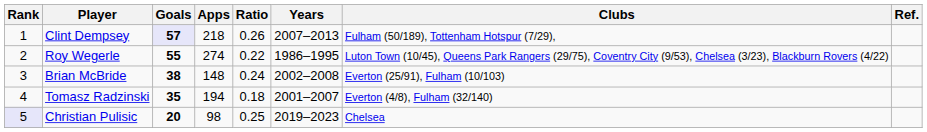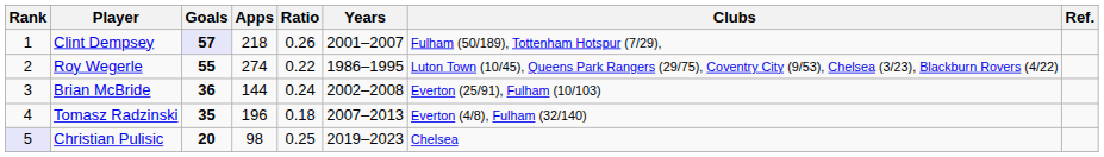Clint Dempsey | Years: 2007–2013 -> 2001–2007
Brian McBride | Goals: 38 -> 36
Brian McBride | Apps: 148 -> 144
Tomasz Radzinski | Apps: 194 -> 196
Tomasz Radzinski | Years: 2001–2007 -> 2007–2013
